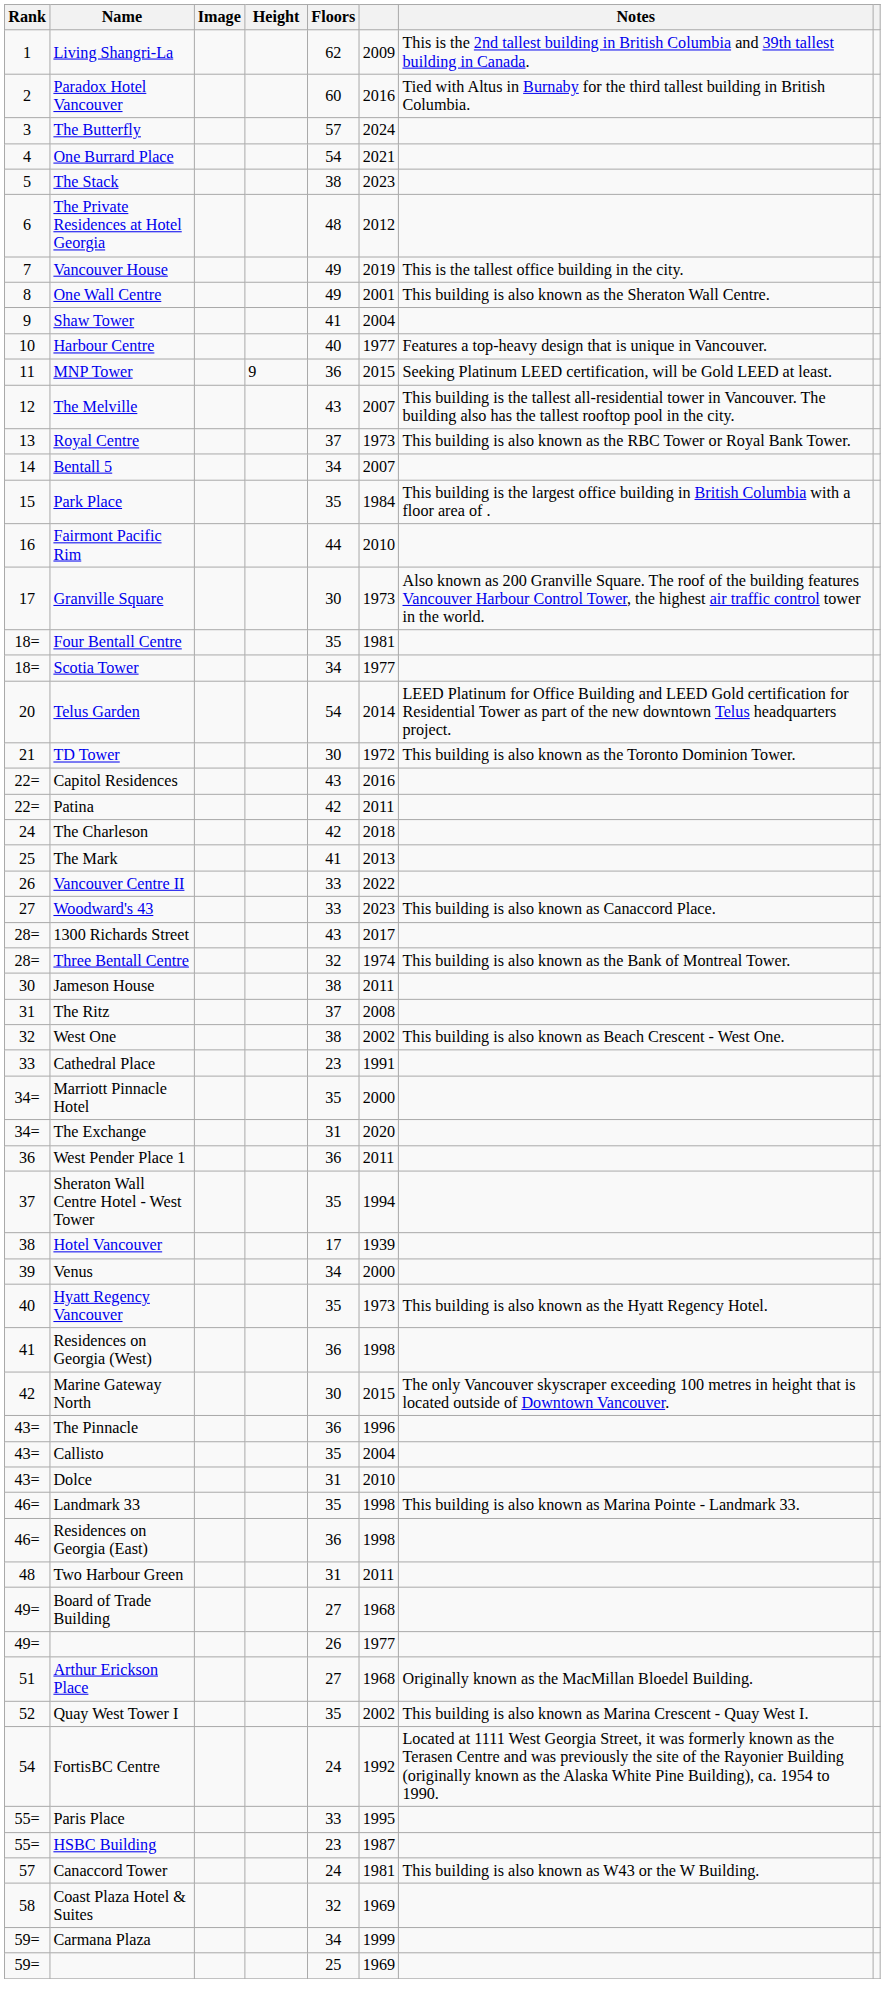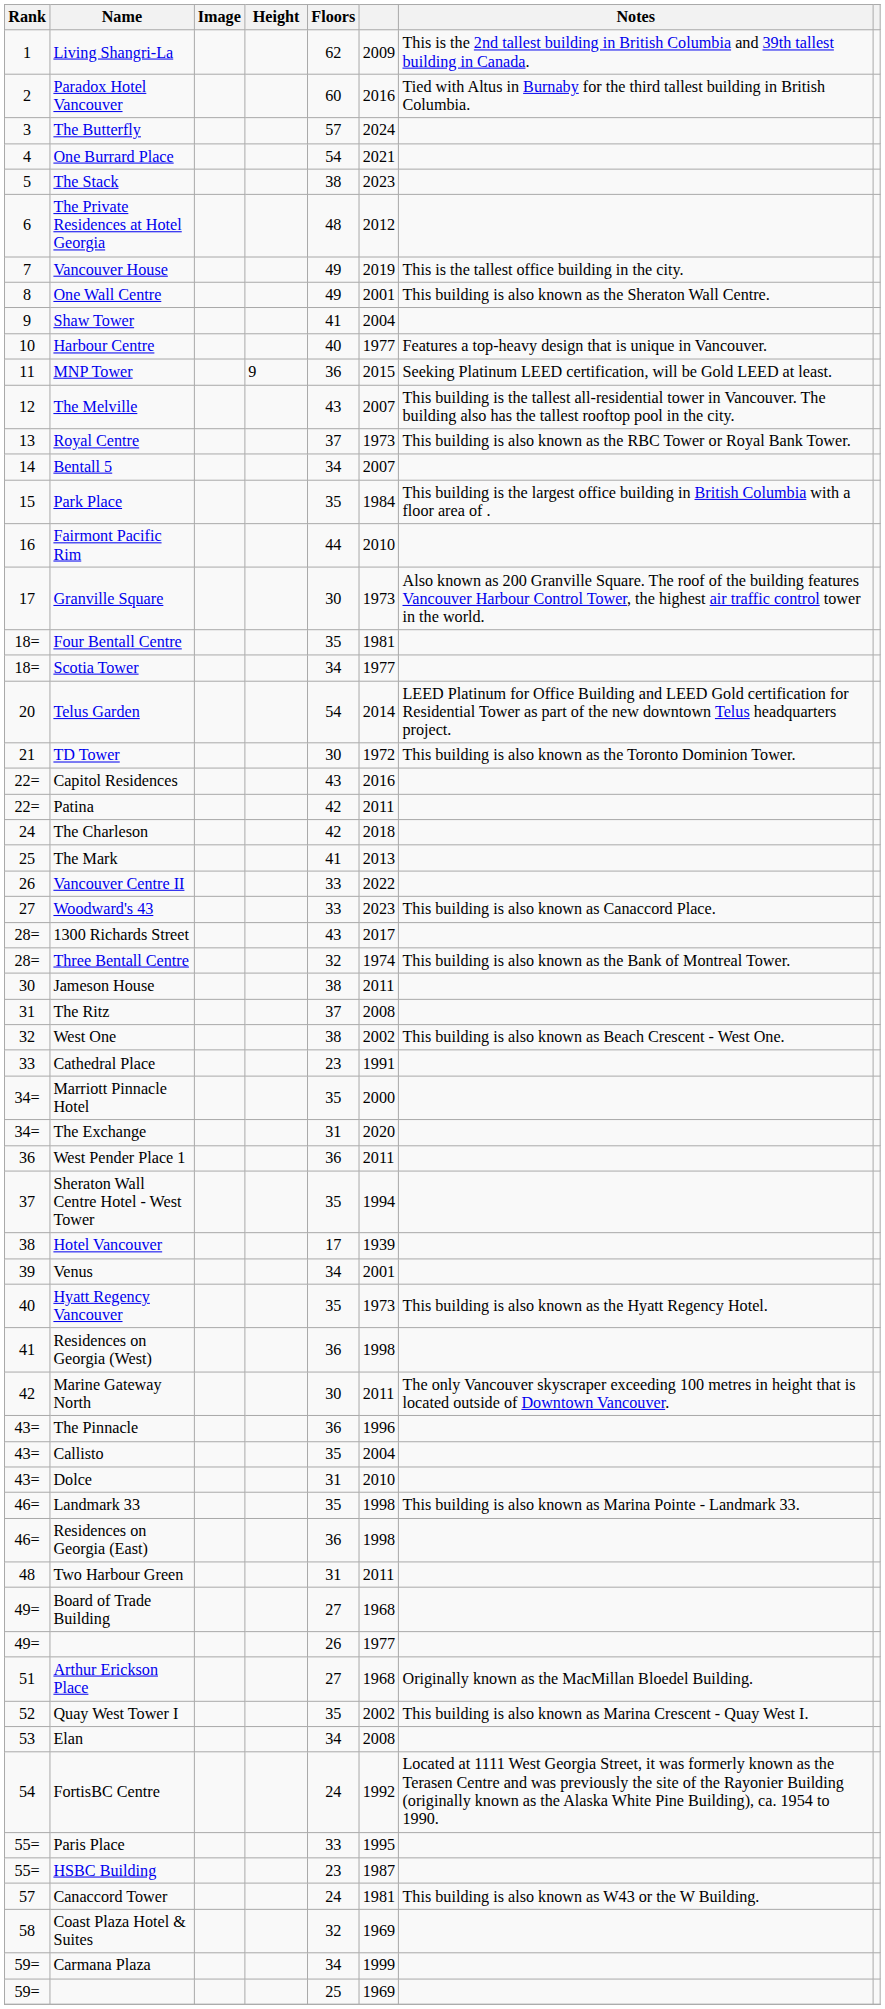Venus | column 6: 2000 -> 2001
Marine Gateway North | column 6: 2015 -> 2011
+ row: 53 | Elan | 34 | 2008
